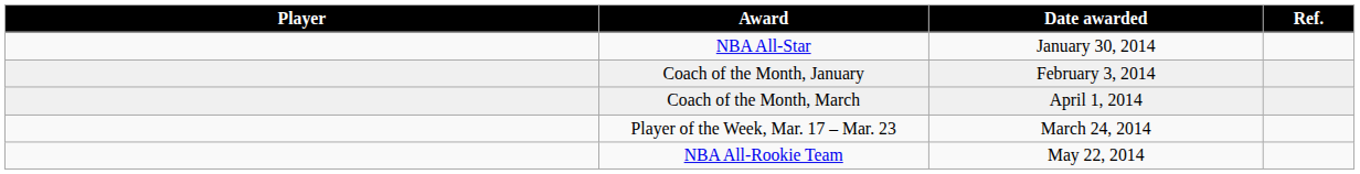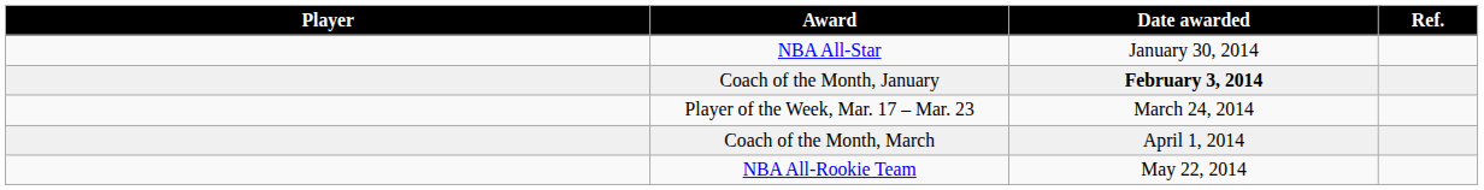Coach of the Month, January | Date awarded: normal -> bold
rows swapped: Player of the Week, Mar. 17 – Mar. 23 <-> Coach of the Month, March
